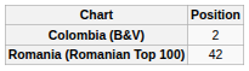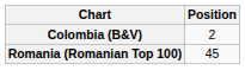Romania (Romanian Top 100) | Position: 42 -> 45
